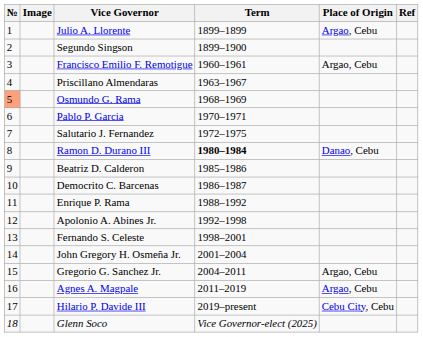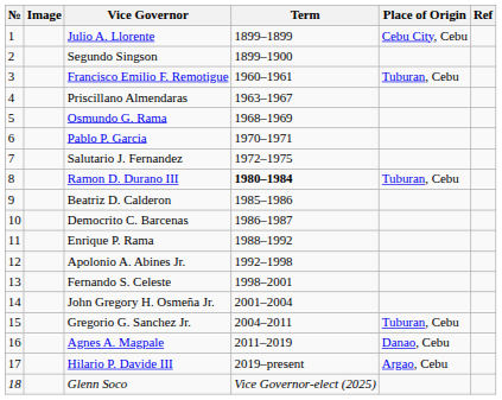Julio A. Llorente | Place of Origin: Argao, Cebu -> Cebu City, Cebu
Francisco Emilio F. Remotigue | Place of Origin: Argao, Cebu -> Tuburan, Cebu
Osmundo G. Rama | №: lightsalmon background -> no background
Ramon D. Durano III | Place of Origin: Danao, Cebu -> Tuburan, Cebu
Gregorio G. Sanchez Jr. | Place of Origin: Argao, Cebu -> Tuburan, Cebu
Agnes A. Magpale | Place of Origin: Argao, Cebu -> Danao, Cebu
Hilario P. Davide III | Place of Origin: Cebu City, Cebu -> Argao, Cebu
